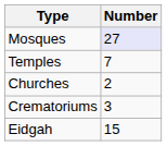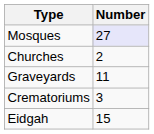- row: Temples | 7
+ row: Graveyards | 11
